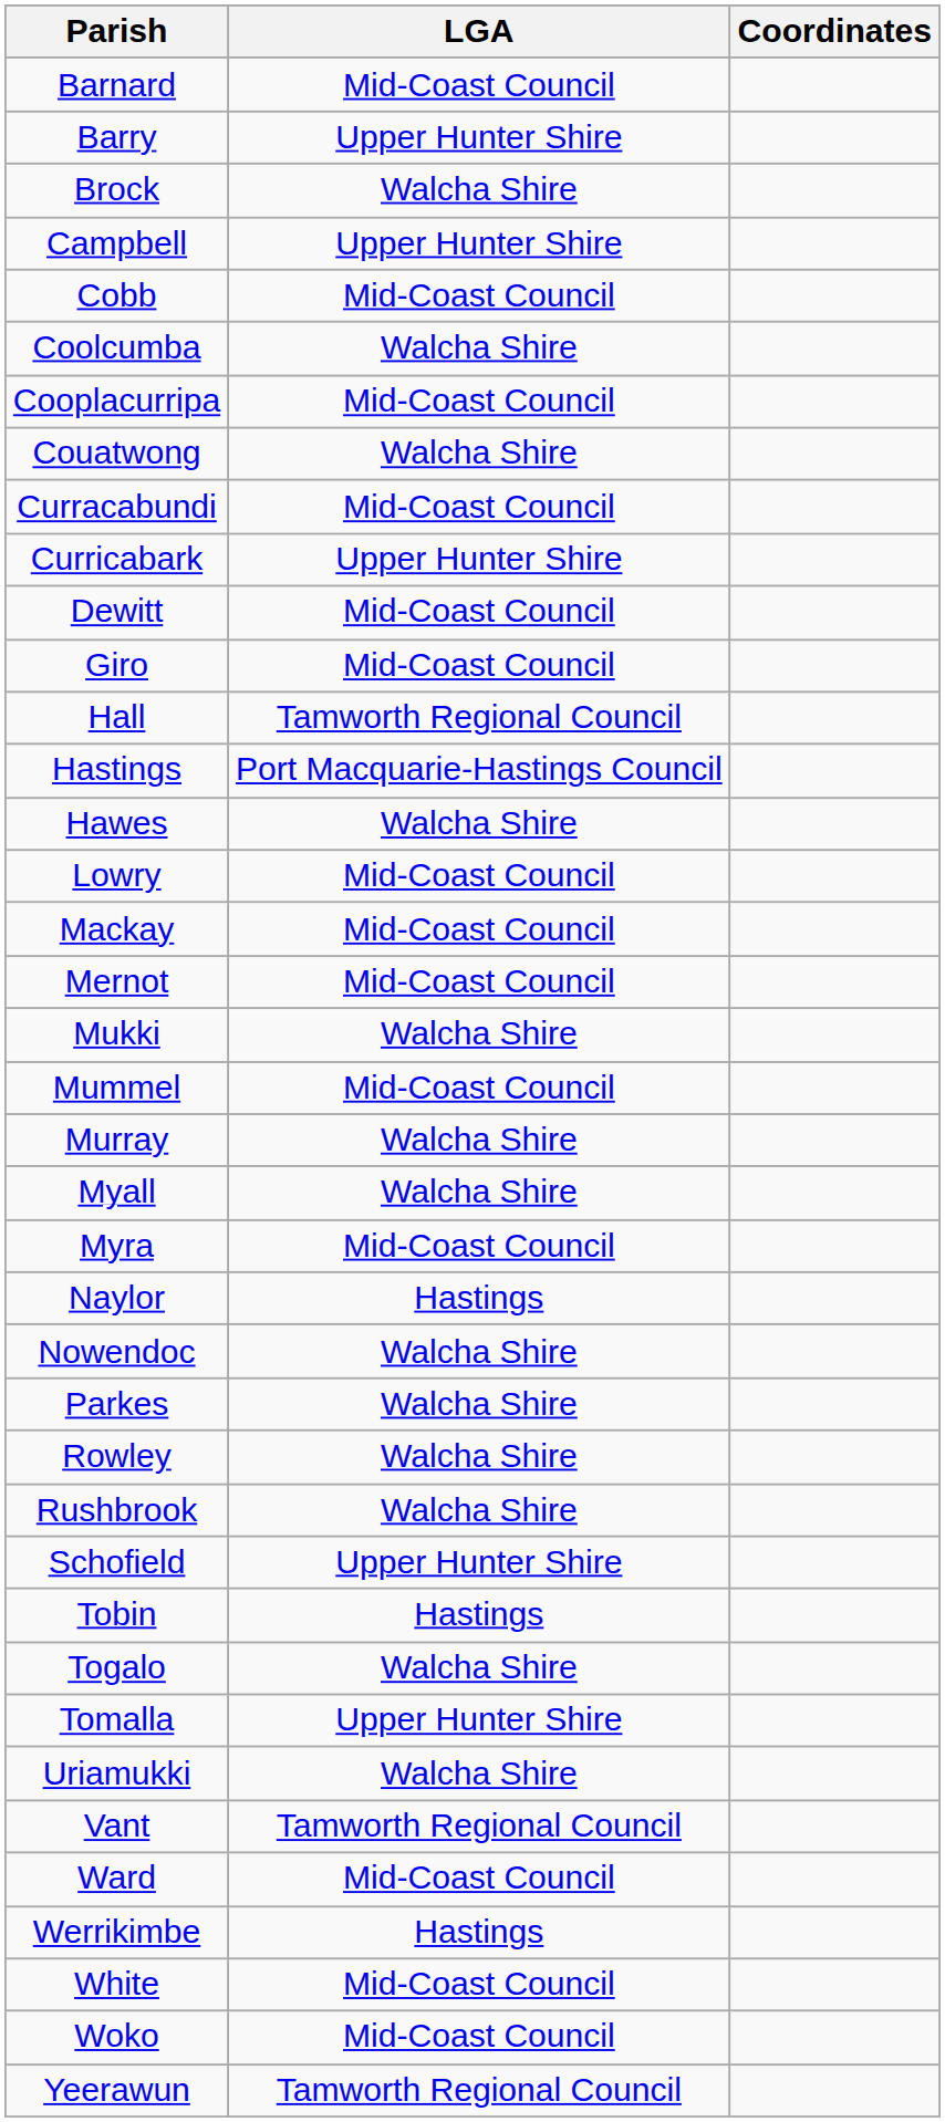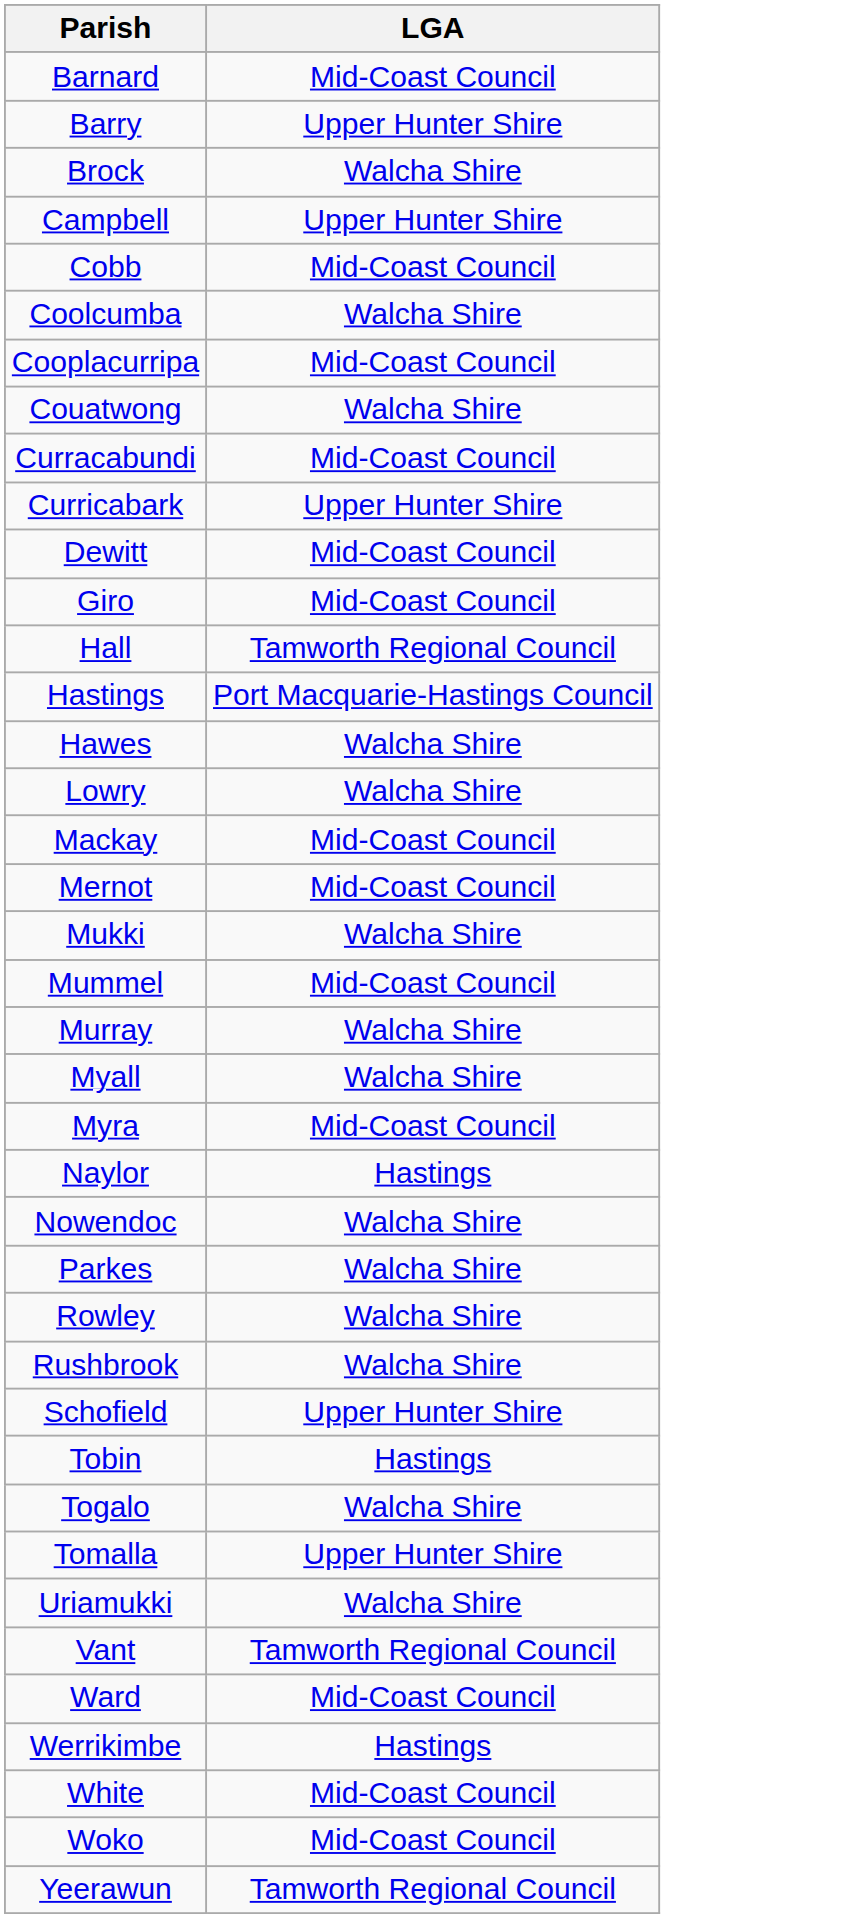- column: Coordinates
Lowry | LGA: Mid-Coast Council -> Walcha Shire
